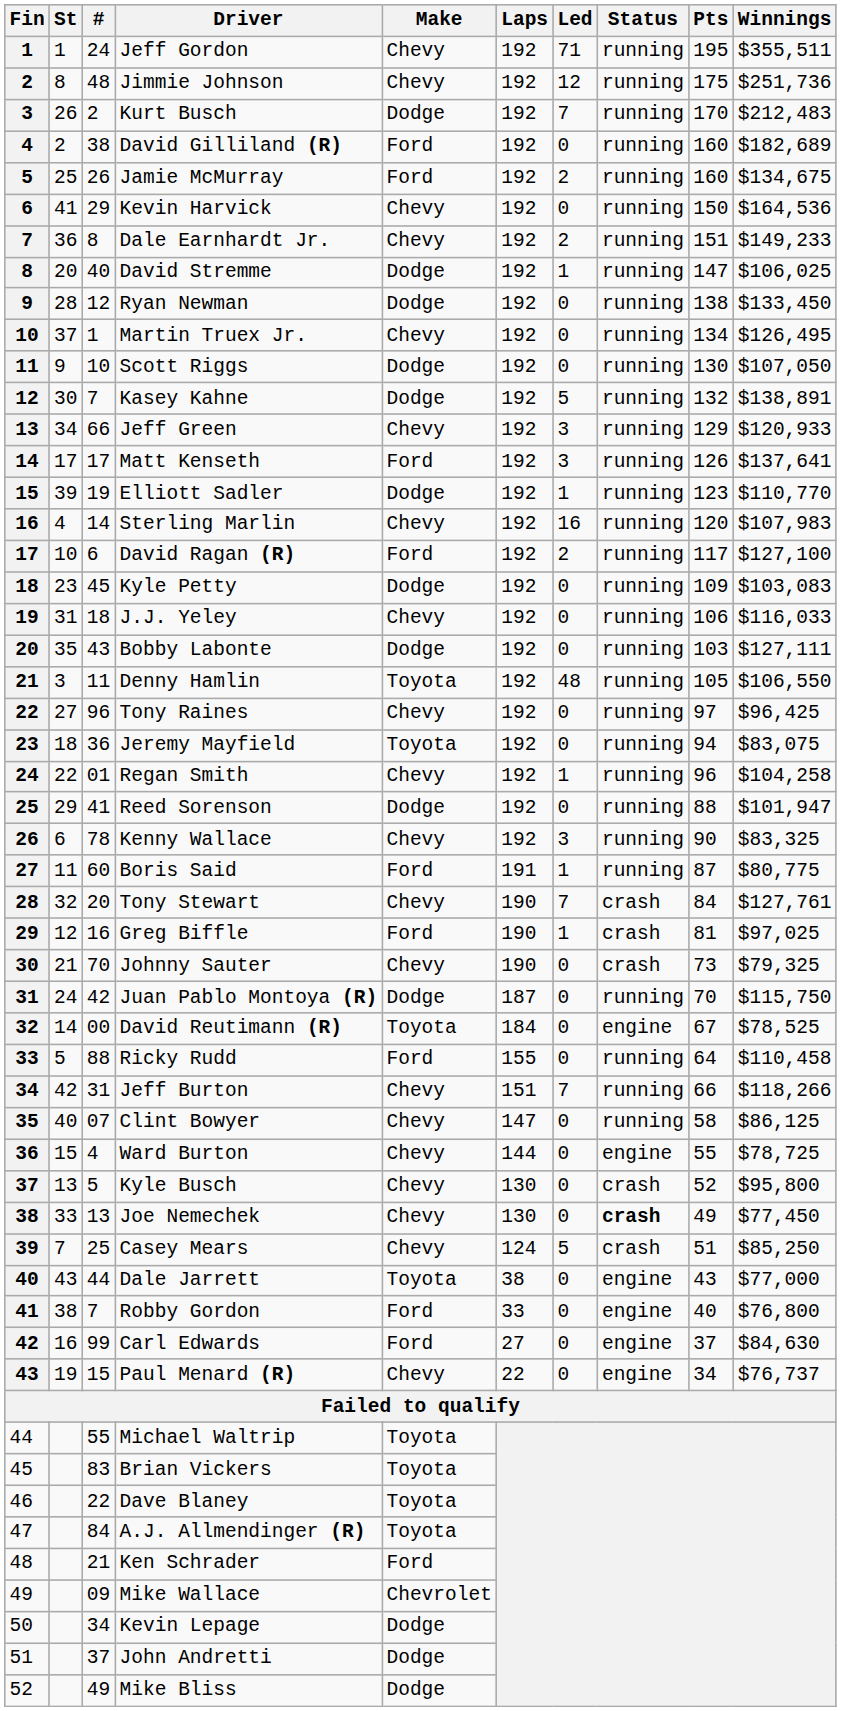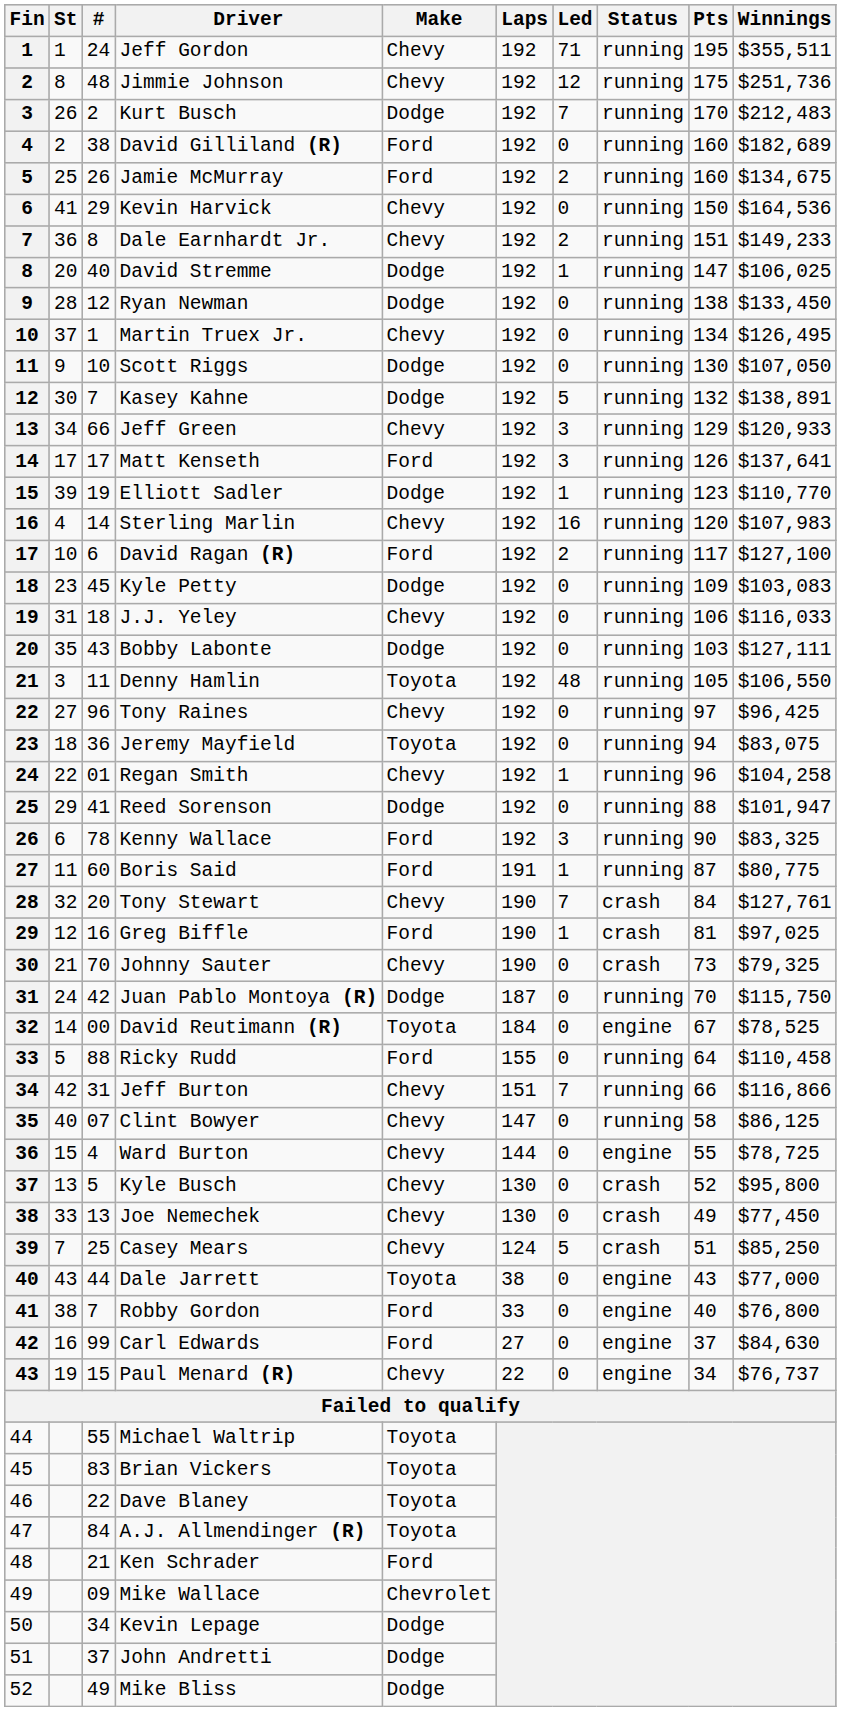Kenny Wallace | Make: Chevy -> Ford
Jeff Burton | Winnings: $118,266 -> $116,866
Joe Nemechek | Status: bold -> normal
